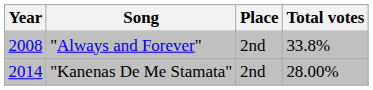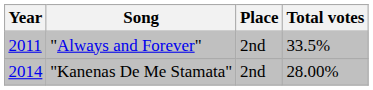"Always and Forever" | Year: 2008 -> 2011
"Always and Forever" | Total votes: 33.8% -> 33.5%
